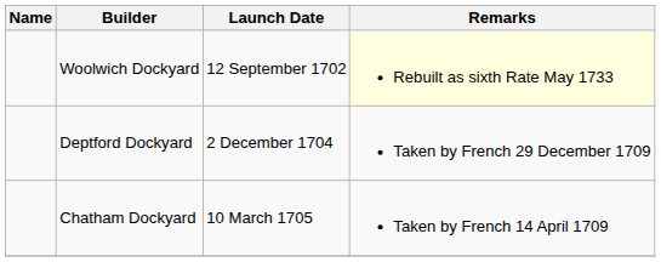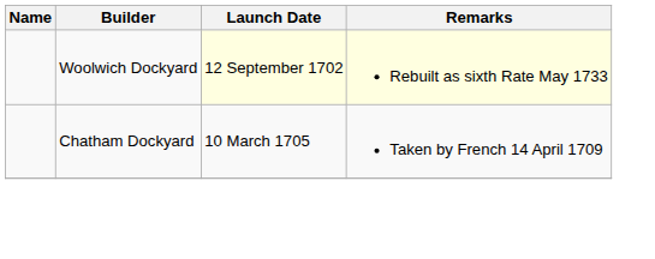Woolwich Dockyard | Launch Date: no background -> lightyellow background
- row: Deptford Dockyard | 2 December 1704 | Taken by French 29 December 1709
